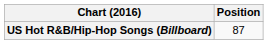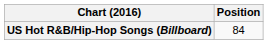US Hot R&B/Hip-Hop Songs (Billboard) | Position: 87 -> 84
